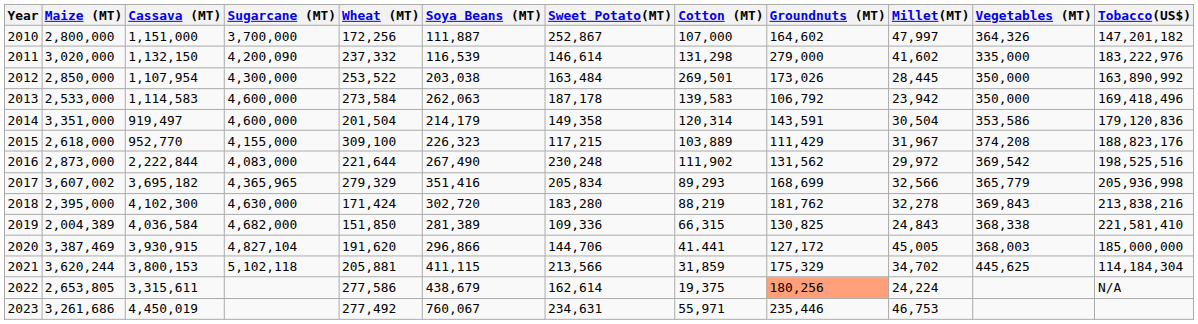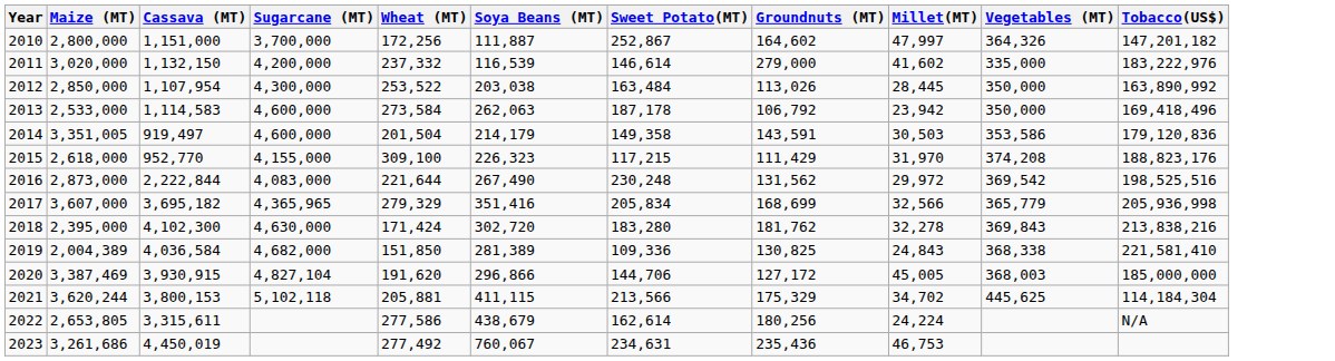- column: Cotton (MT) | 107,000 | 131,298 | 269,501 | 139,583 | 120,314 | 103,889 | 111,902 | 89,293 | 88,219 | 66,315 | 41.441 | 31,859 | 19,375 | 55,971
2011 | Sugarcane (MT): 4,200,090 -> 4,200,000
2012 | Groundnuts (MT): 173,026 -> 113,026
2014 | Maize (MT): 3,351,000 -> 3,351,005
2014 | Millet(MT): 30,504 -> 30,503
2015 | Millet(MT): 31,967 -> 31,970
2017 | Maize (MT): 3,607,002 -> 3,607,000
2022 | Groundnuts (MT): lightsalmon background -> no background
2023 | Groundnuts (MT): 235,446 -> 235,436
